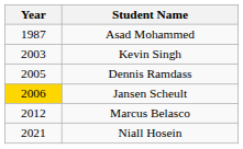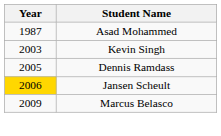Marcus Belasco | Year: 2012 -> 2009
- row: 2021 | Niall Hosein
